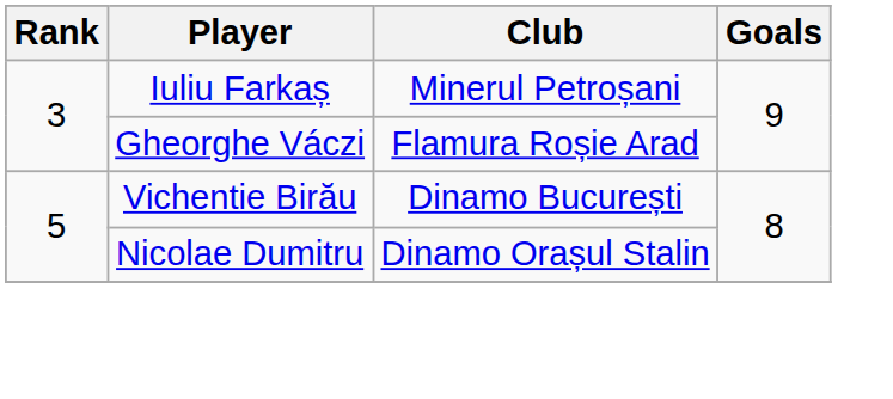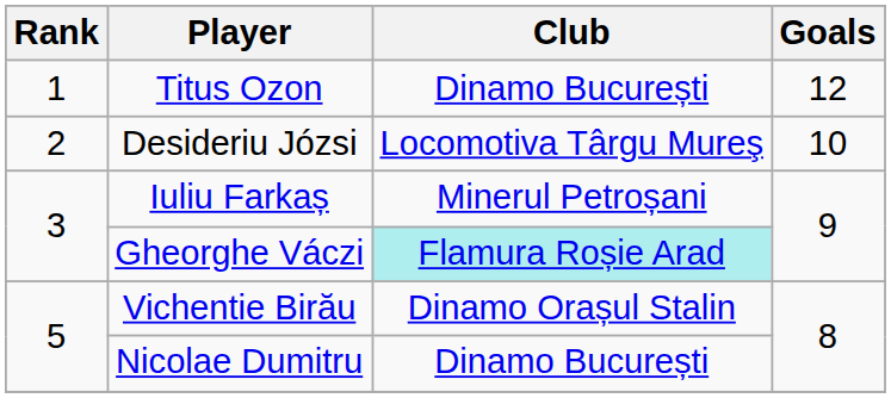+ row: 1 | Titus Ozon | Dinamo București | 12
+ row: 2 | Desideriu Józsi | Locomotiva Târgu Mureş | 10
Gheorghe Váczi | Club: no background -> paleturquoise background
Vichentie Birău | Club: Dinamo București -> Dinamo Orașul Stalin
Nicolae Dumitru | Club: Dinamo Orașul Stalin -> Dinamo București
